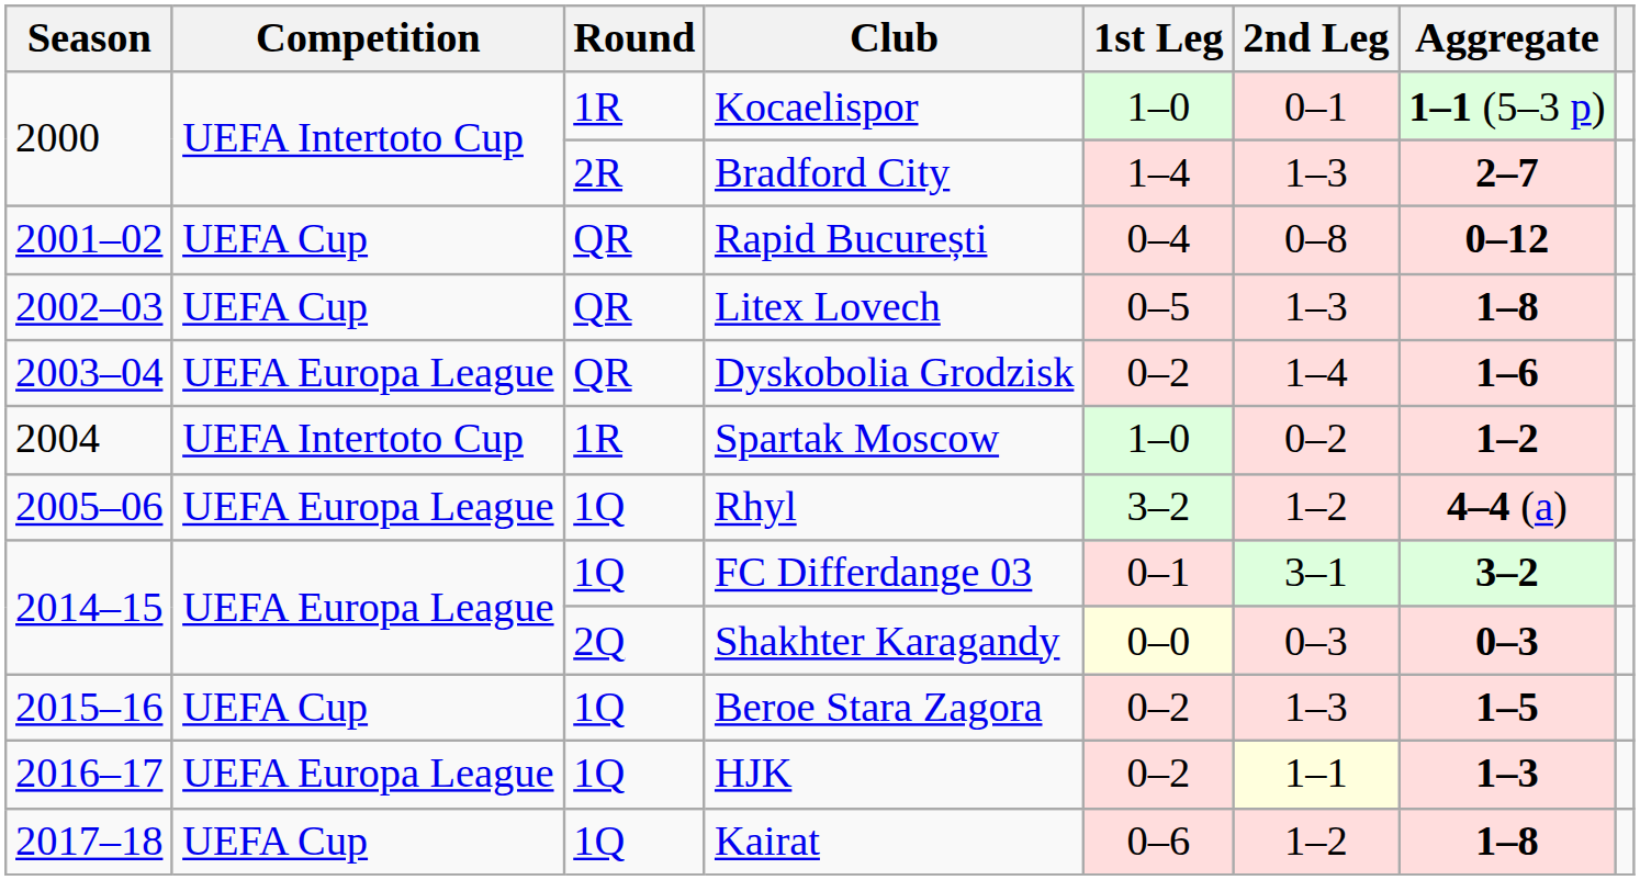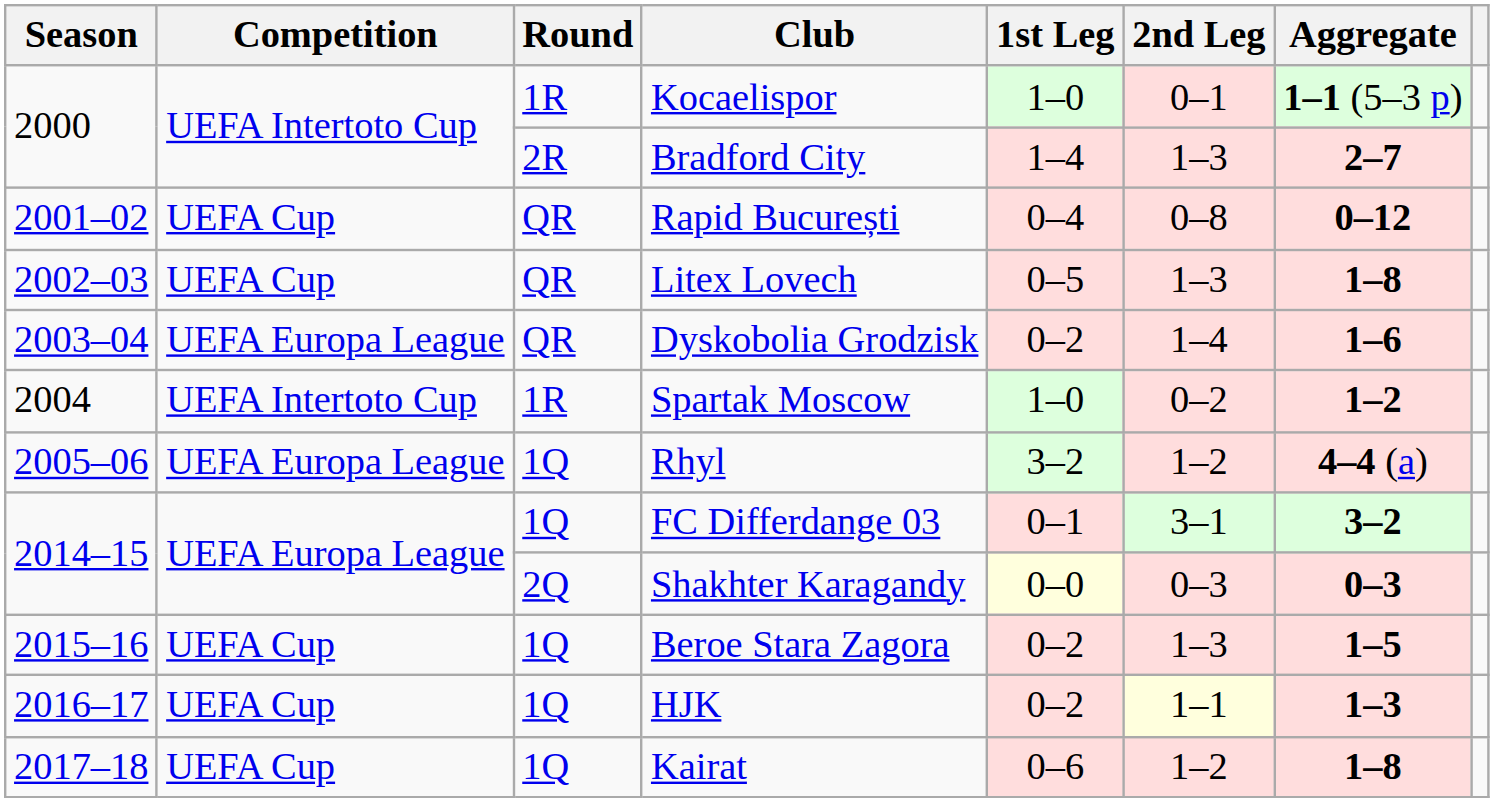HJK | Competition: UEFA Europa League -> UEFA Cup
